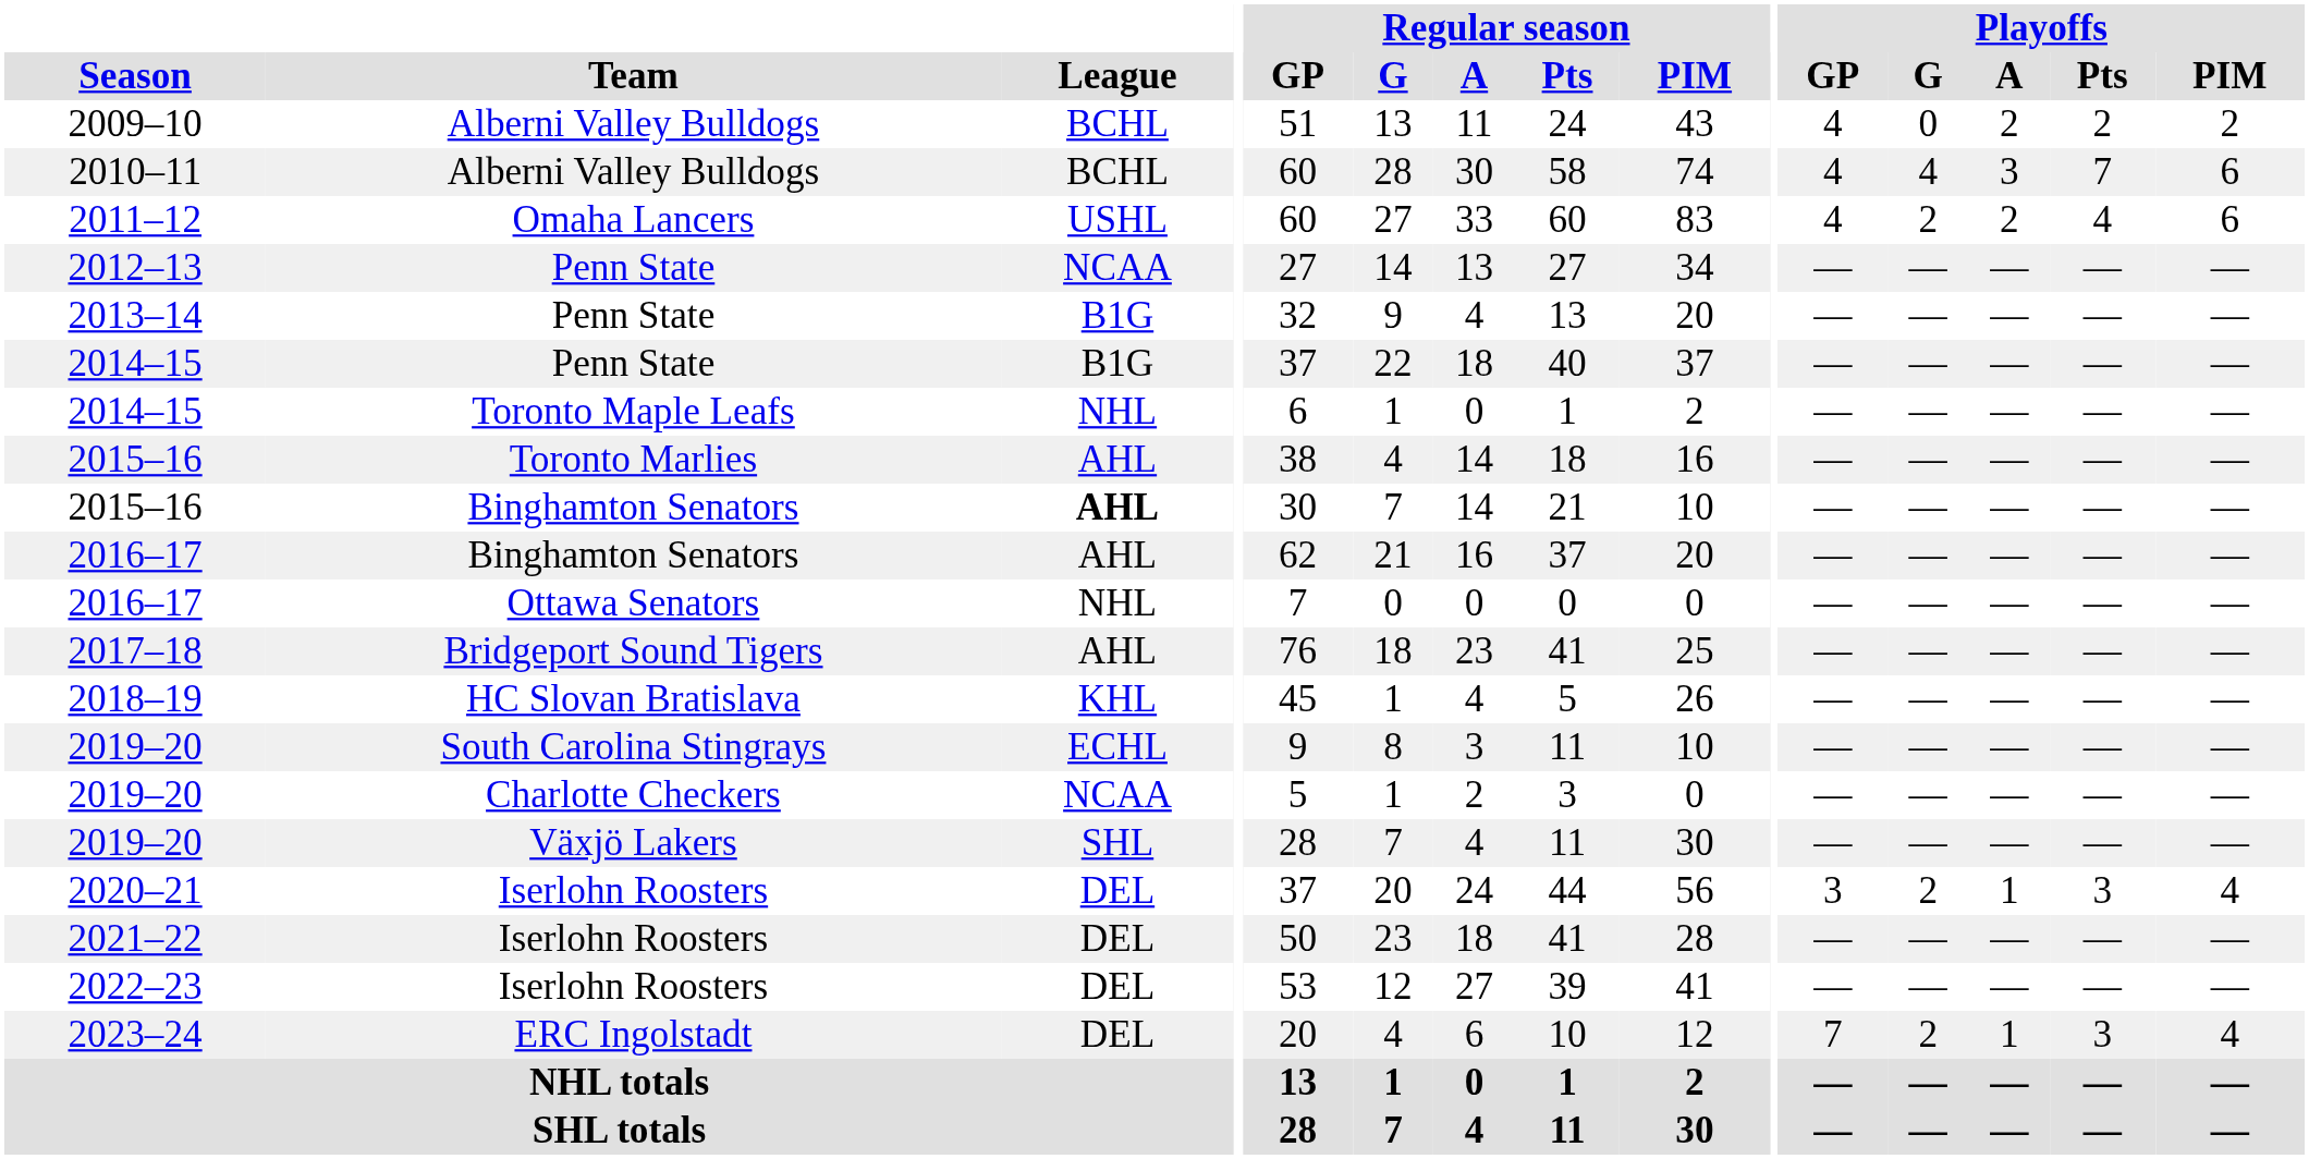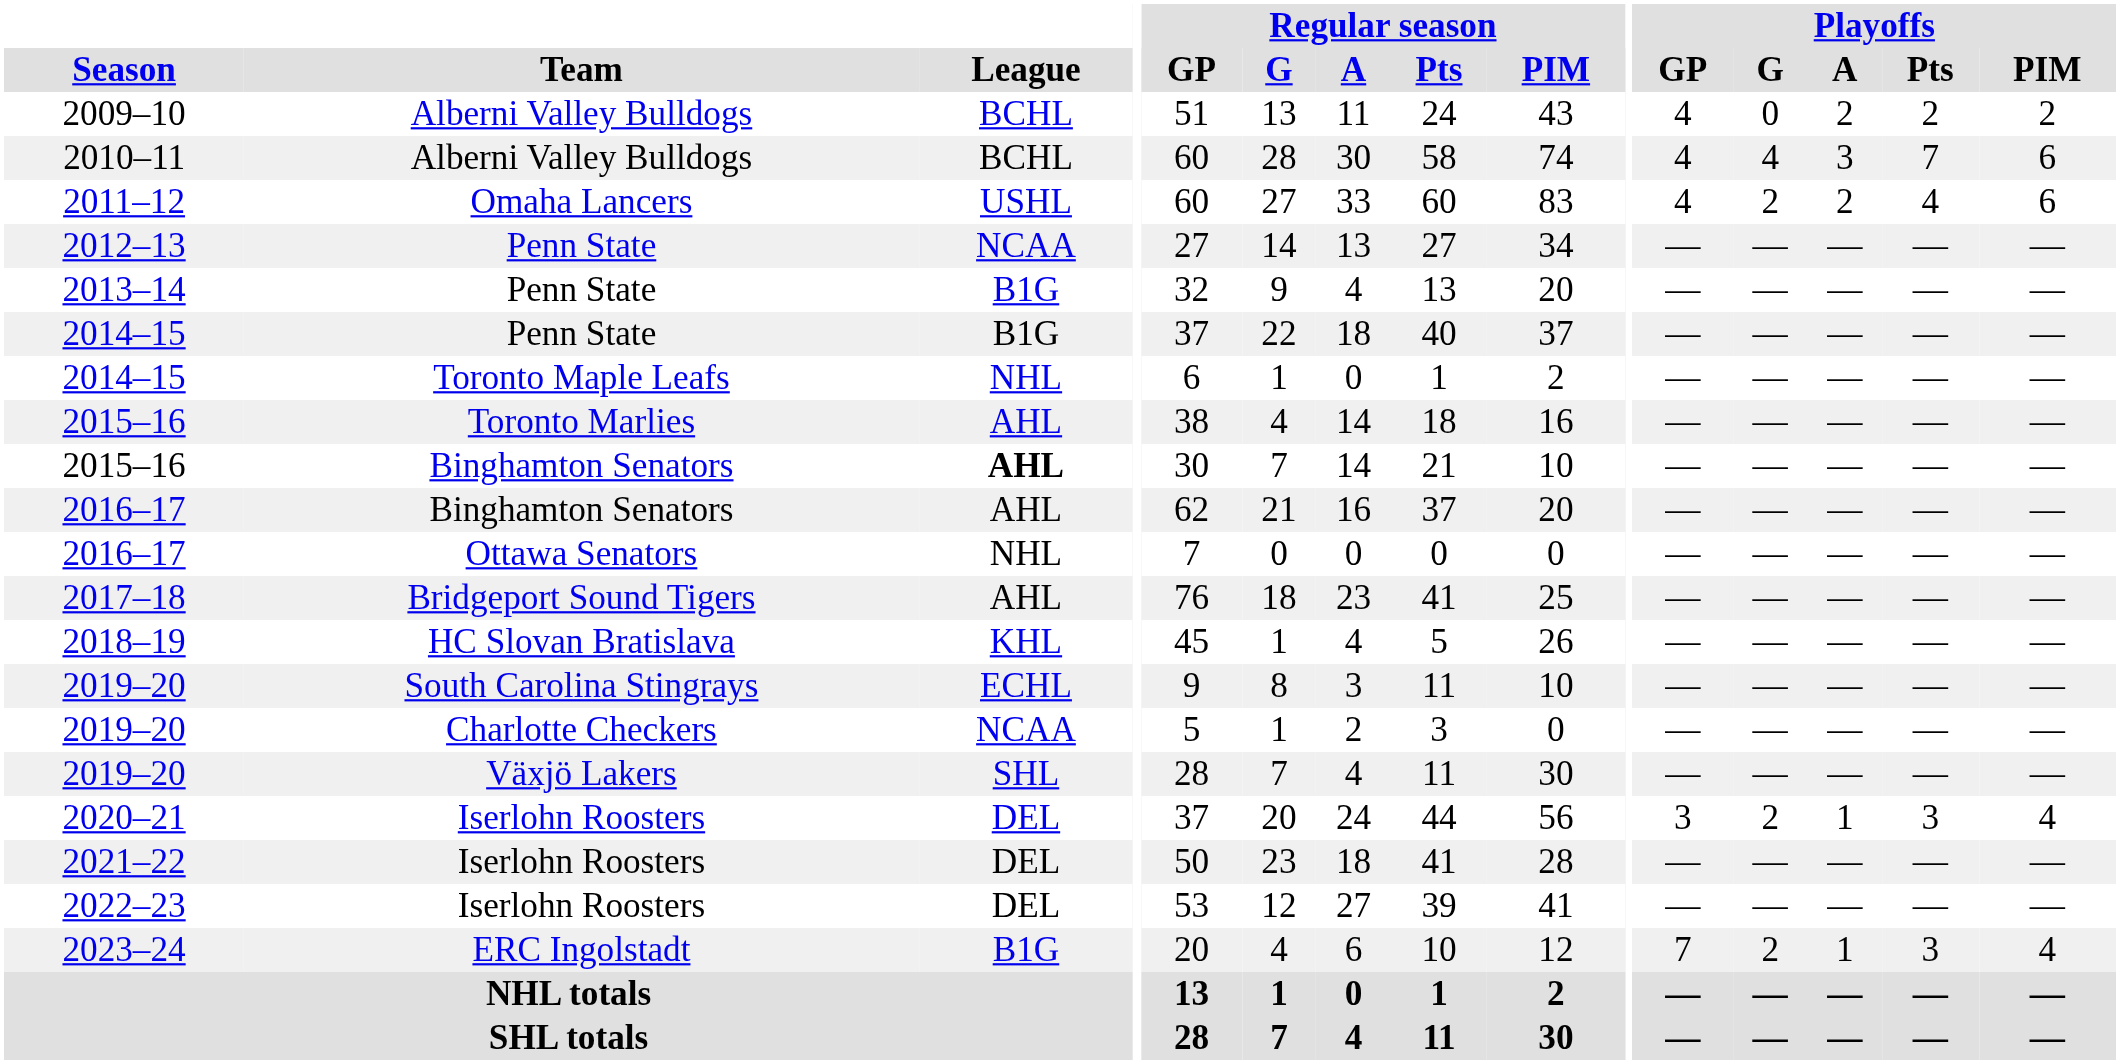2023–24 | League: DEL -> B1G
